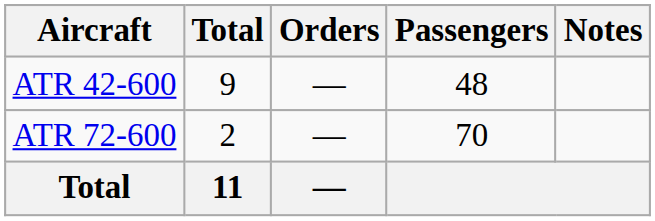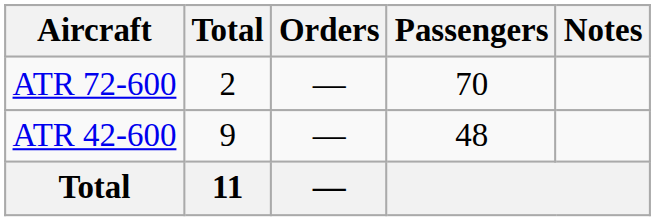rows swapped: ATR 42-600 <-> ATR 72-600
